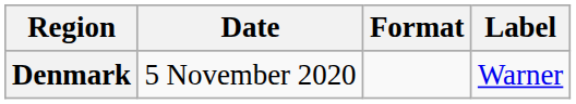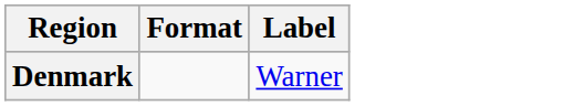- column: Date | 5 November 2020
